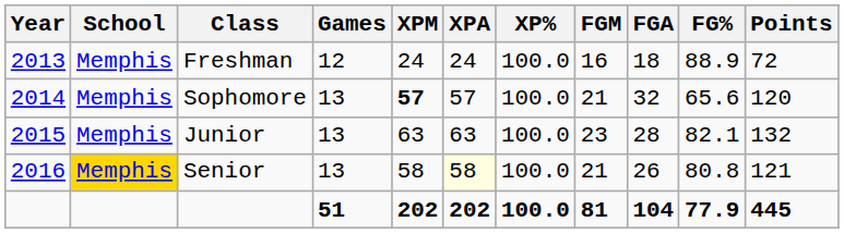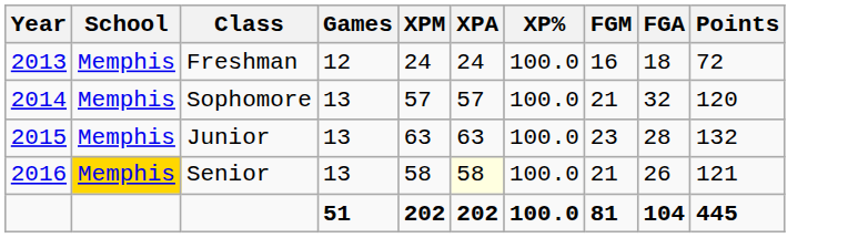- column: FG% | 88.9 | 65.6 | 82.1 | 80.8 | 77.9
Sophomore | XPM: bold -> normal
